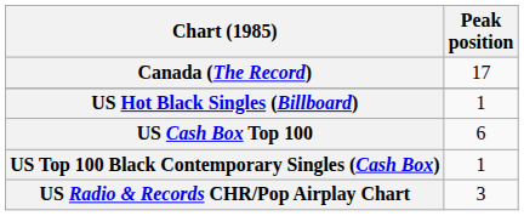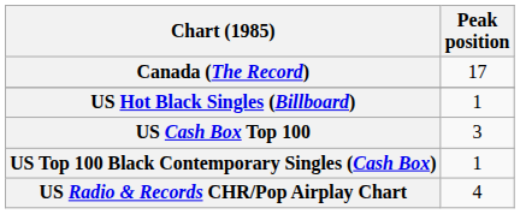US Cash Box Top 100 | Peak position: 6 -> 3
US Radio & Records CHR/Pop Airplay Chart | Peak position: 3 -> 4
